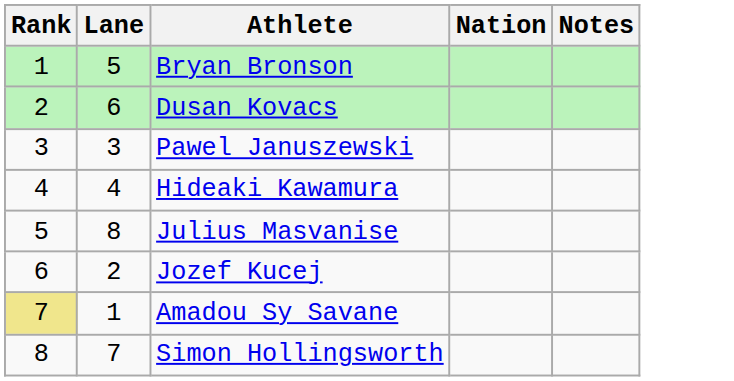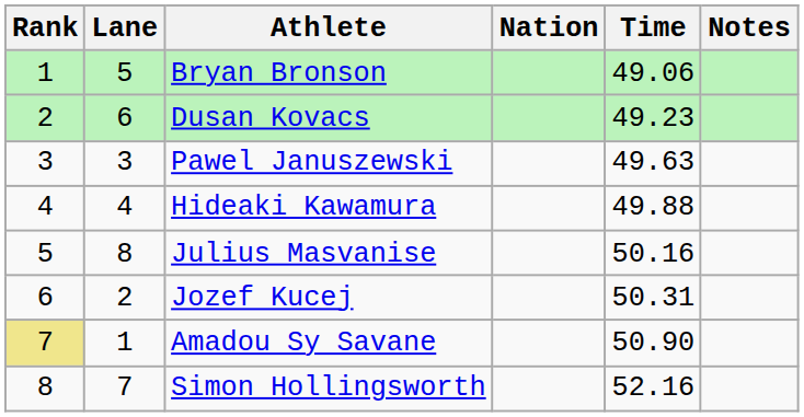+ column: Time | 49.06 | 49.23 | 49.63 | 49.88 | 50.16 | 50.31 | 50.90 | 52.16
